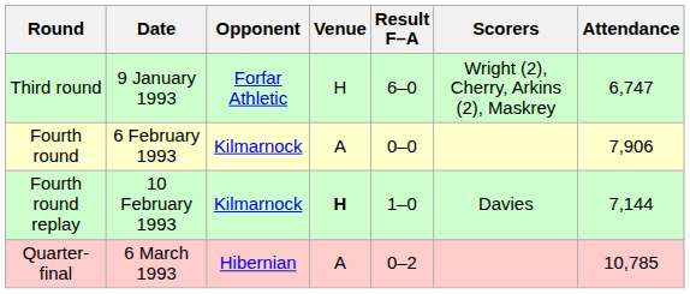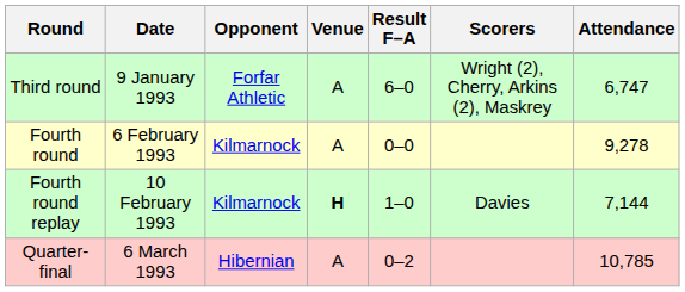Third round | Venue: H -> A
Fourth round | Attendance: 7,906 -> 9,278
